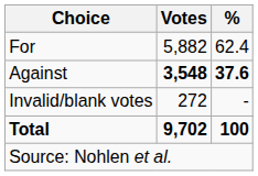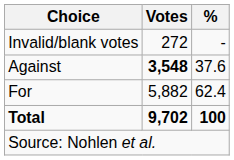rows swapped: For <-> Invalid/blank votes
Against | %: bold -> normal
